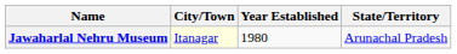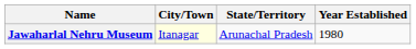columns swapped: State/Territory <-> Year Established
